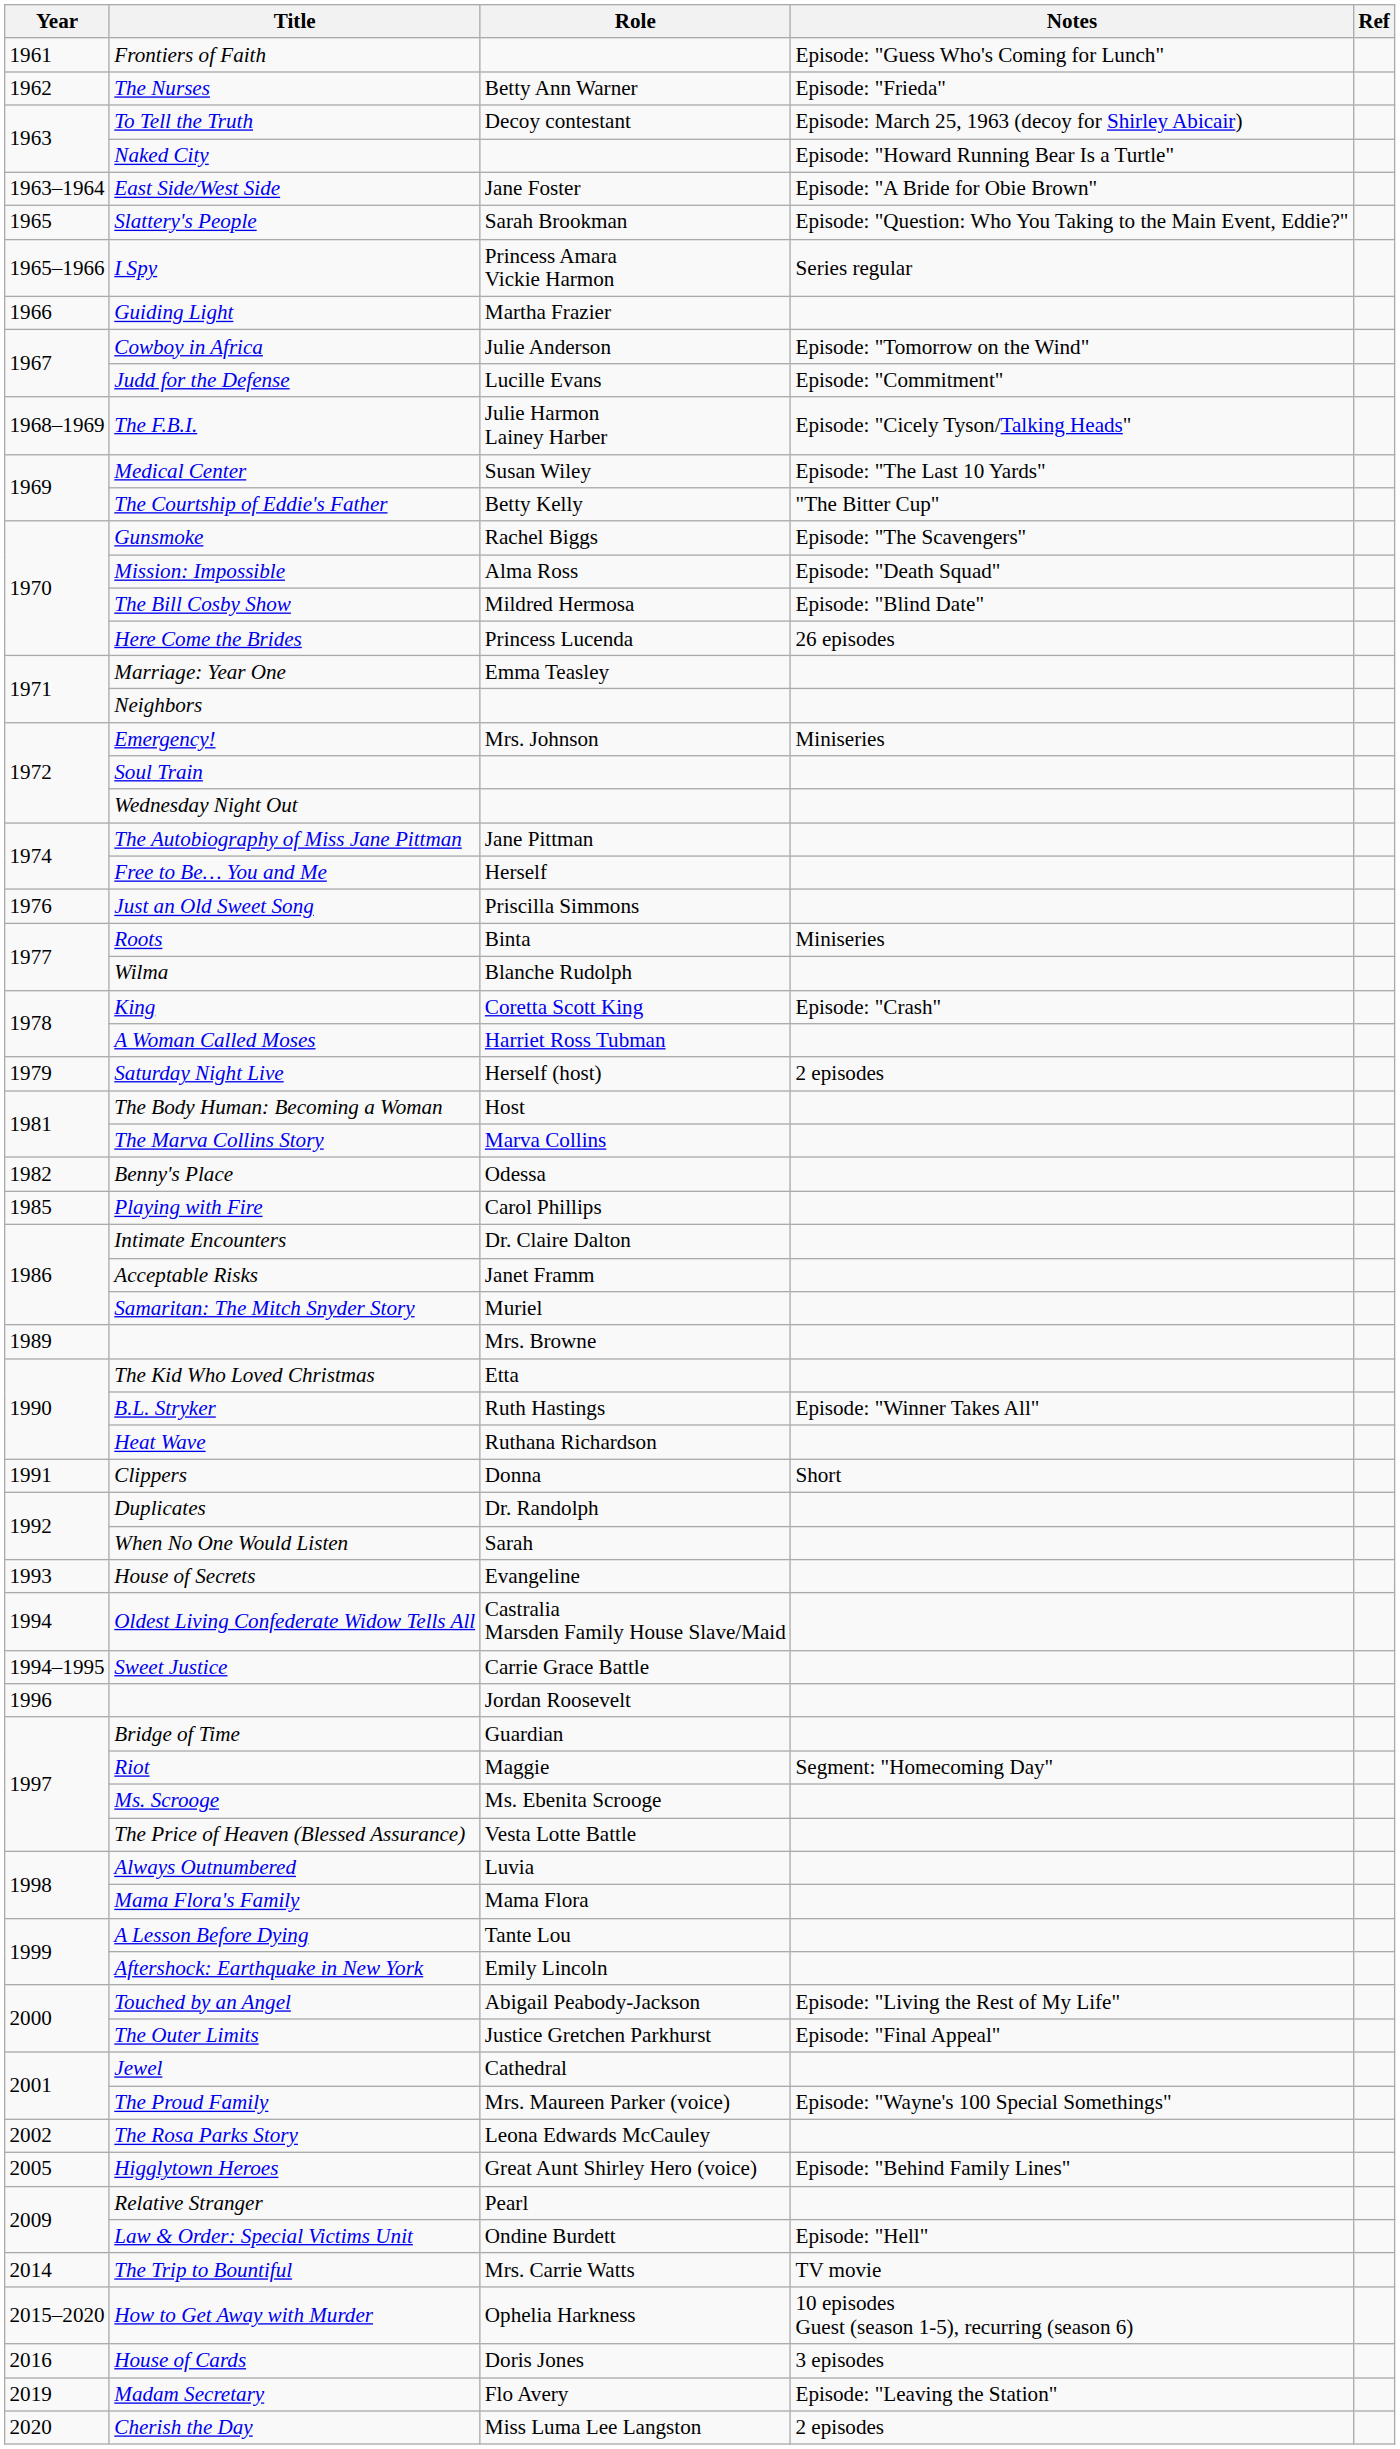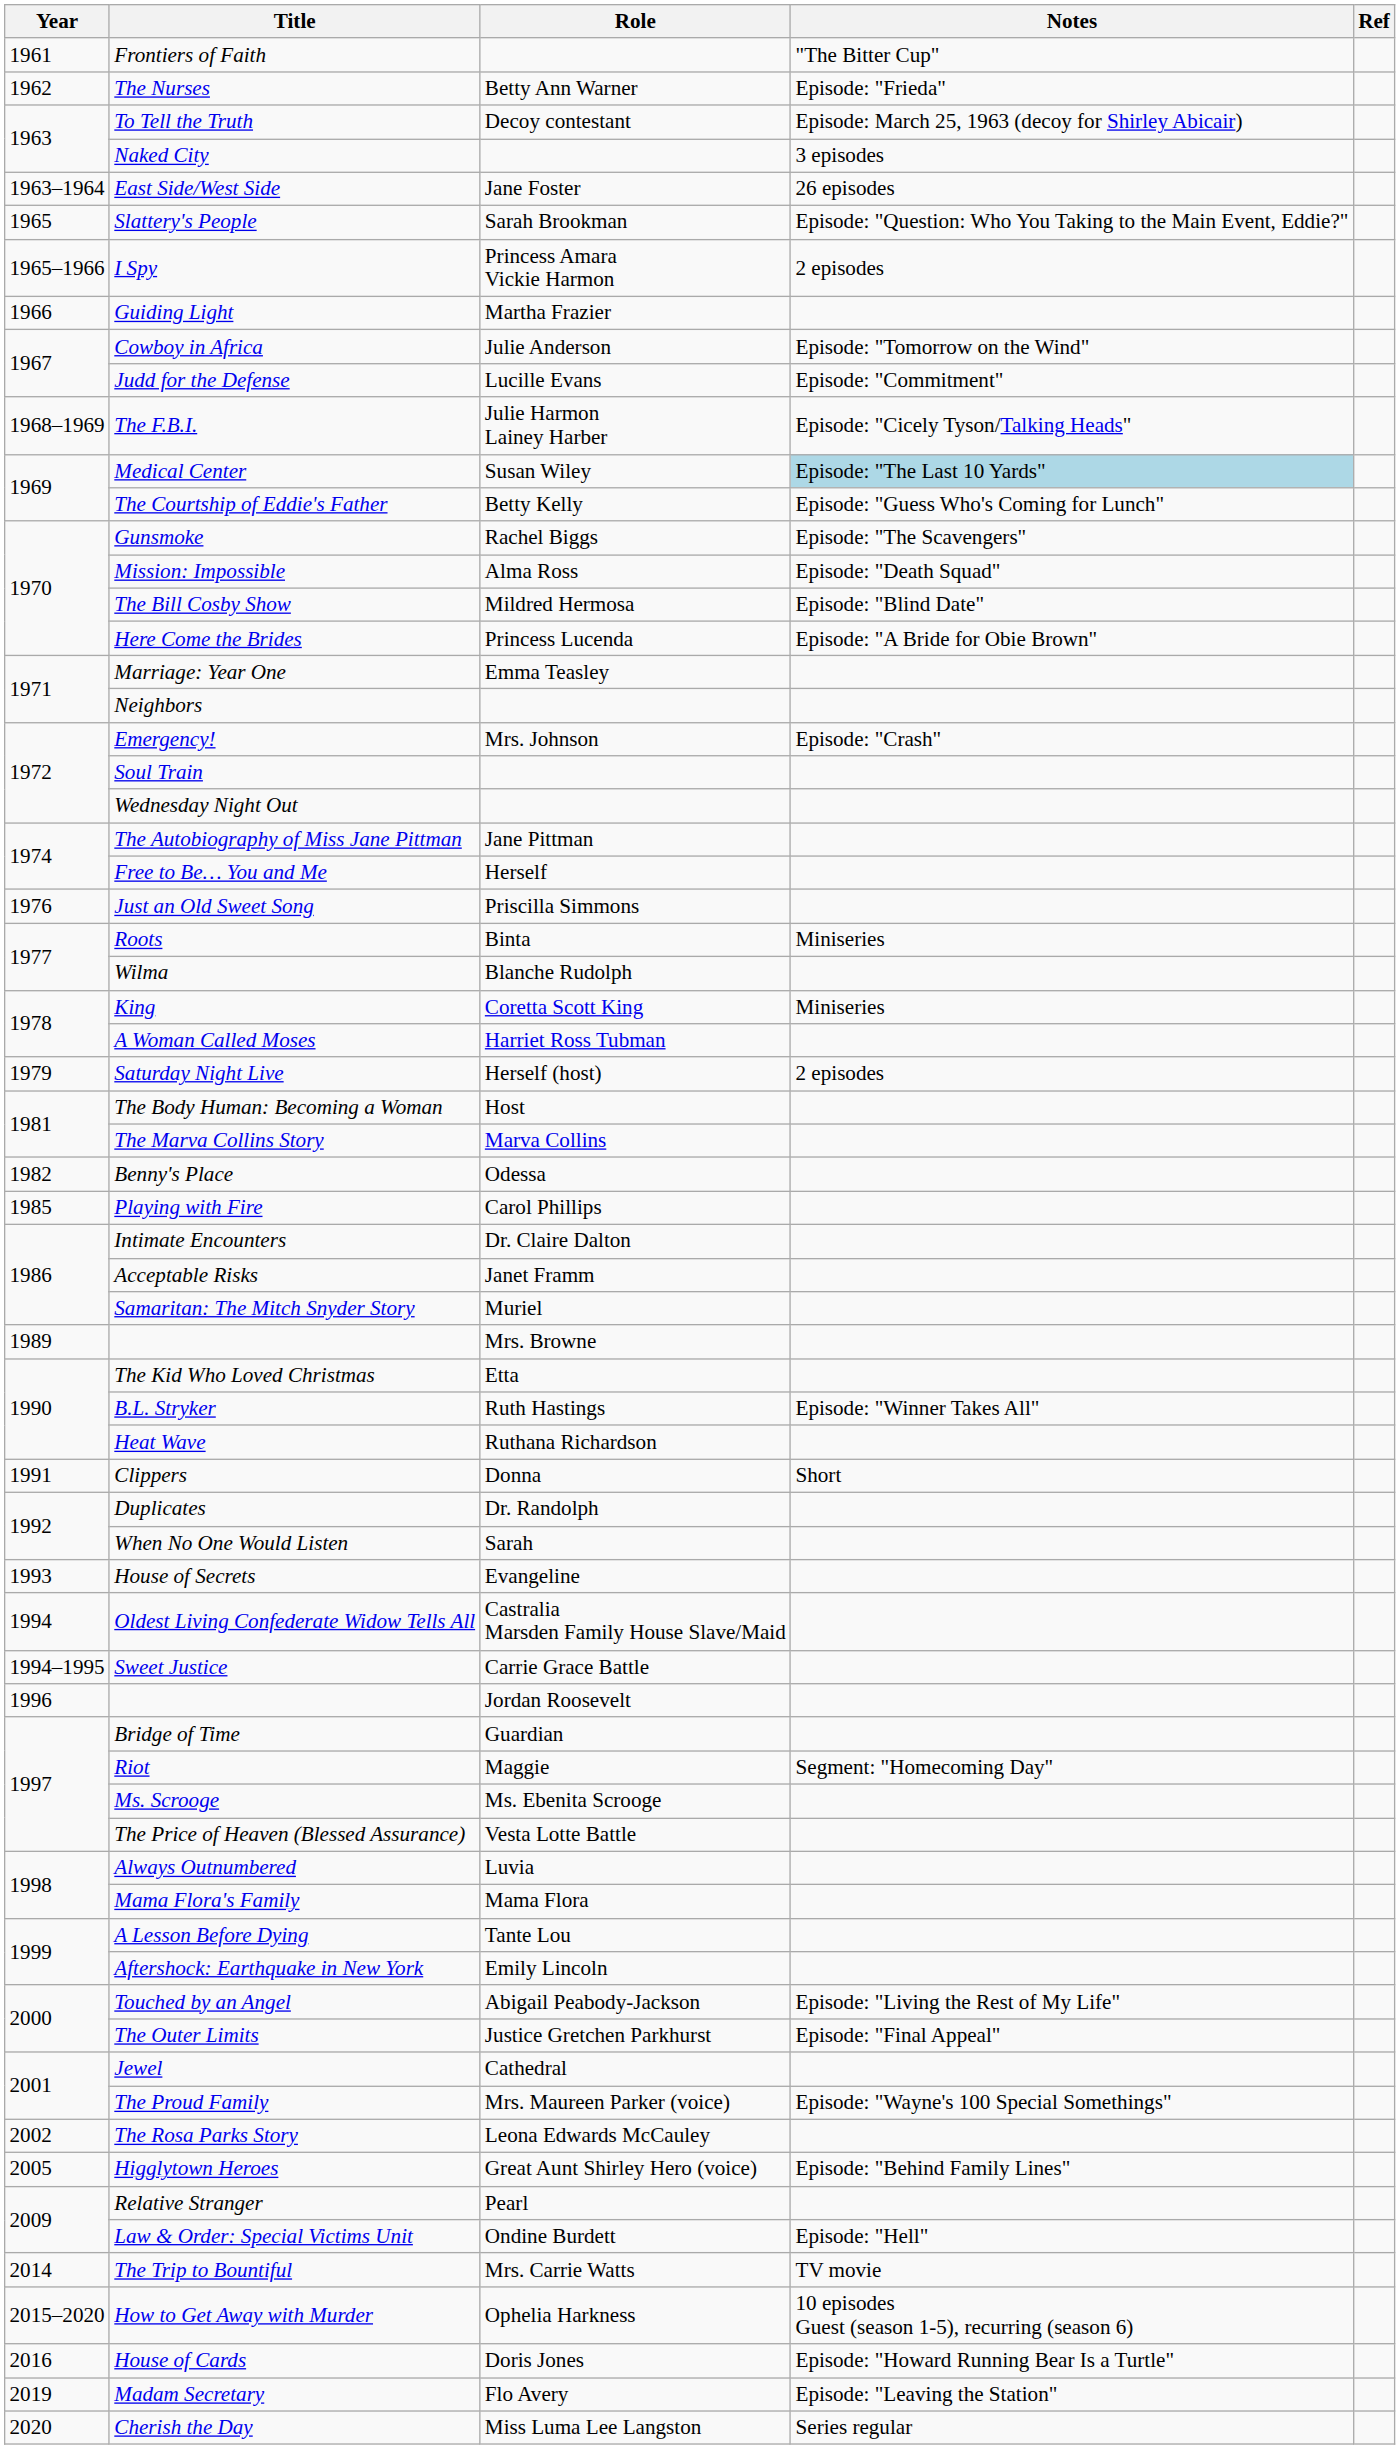Frontiers of Faith | Notes: Episode: "Guess Who's Coming for Lunch" -> "The Bitter Cup"
Naked City | Notes: Episode: "Howard Running Bear Is a Turtle" -> 3 episodes
East Side/West Side | Notes: Episode: "A Bride for Obie Brown" -> 26 episodes
I Spy | Notes: Series regular -> 2 episodes
Medical Center | Notes: no background -> lightblue background
The Courtship of Eddie's Father | Notes: "The Bitter Cup" -> Episode: "Guess Who's Coming for Lunch"
Here Come the Brides | Notes: 26 episodes -> Episode: "A Bride for Obie Brown"
Emergency! | Notes: Miniseries -> Episode: "Crash"
King | Notes: Episode: "Crash" -> Miniseries
House of Cards | Notes: 3 episodes -> Episode: "Howard Running Bear Is a Turtle"
Cherish the Day | Notes: 2 episodes -> Series regular
